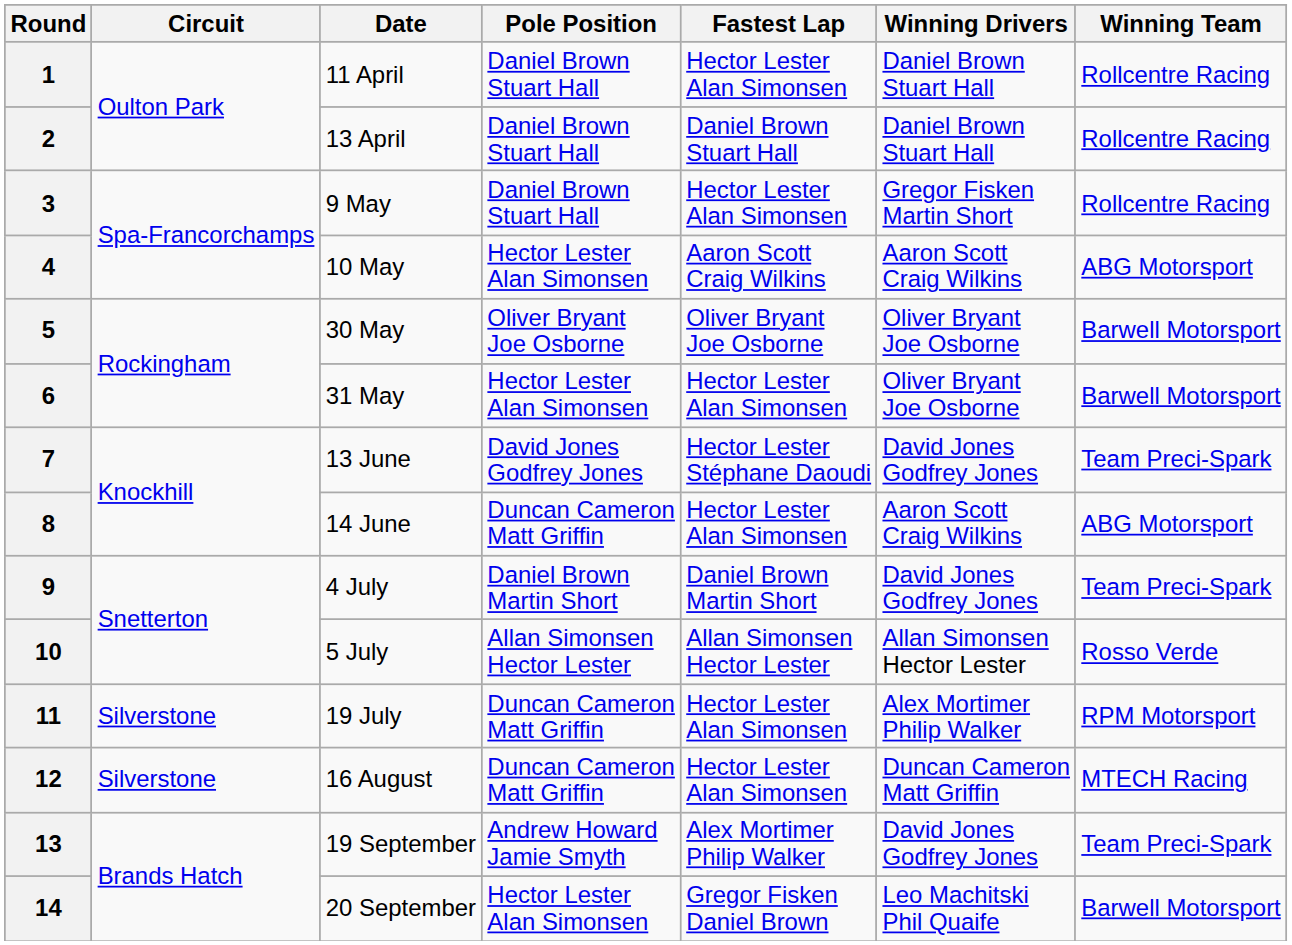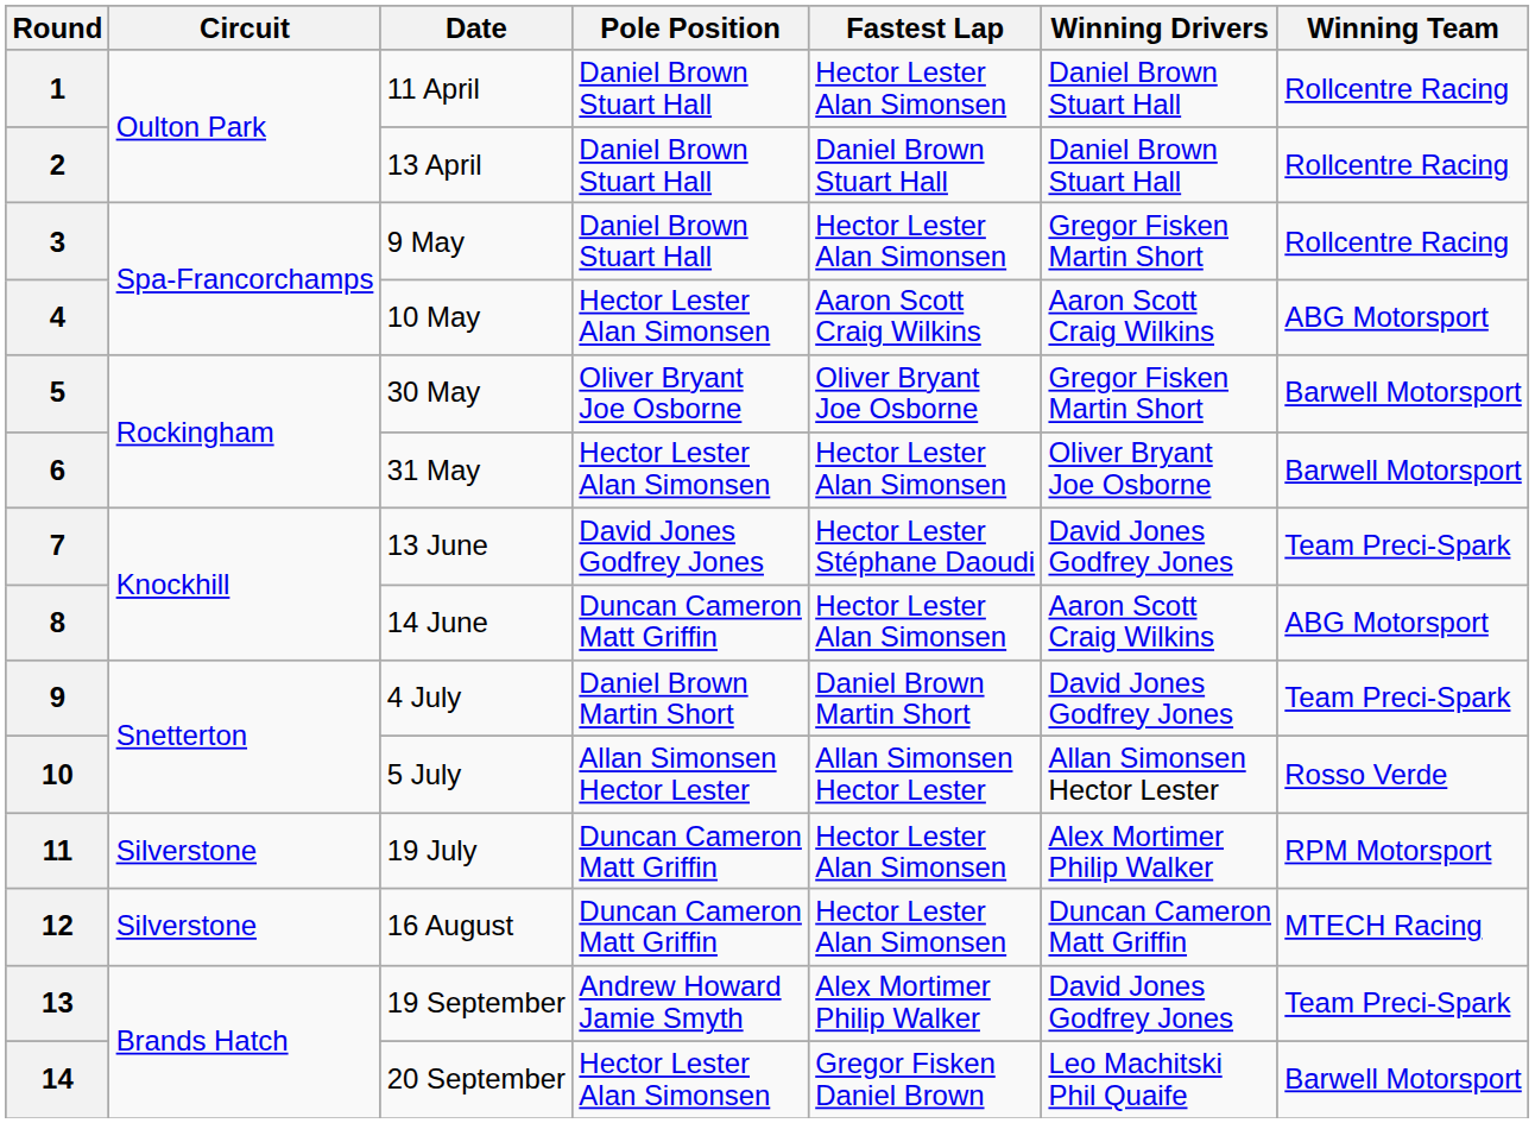5 | Winning Drivers: Oliver Bryant Joe Osborne -> Gregor Fisken Martin Short
